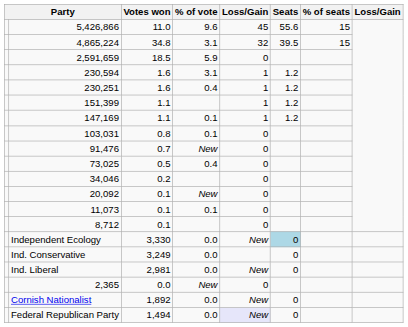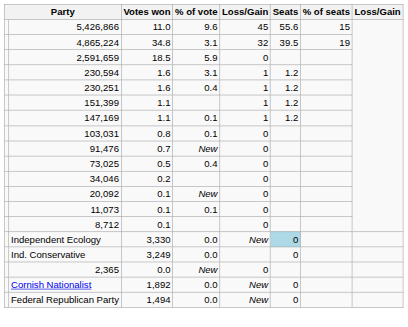4,865,224 | % of seats: 15 -> 19
- row: Ind. Liberal | 2,981 | 0.0 | New | 0
Federal Republican Party | column 5: lavender background -> no background
